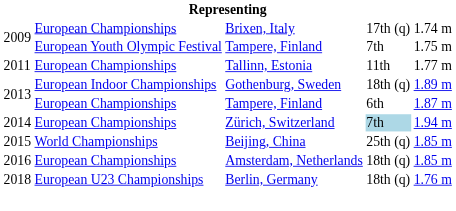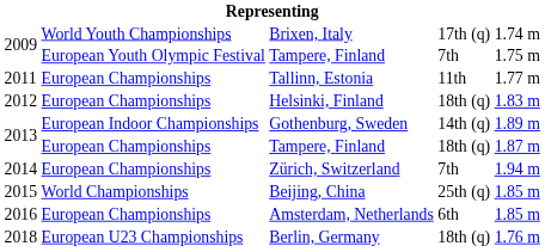Brixen, Italy | column 2: European Championships -> World Youth Championships
+ row: 2012 | European Championships | Helsinki, Finland | 18th (q) | 1.83 m
Gothenburg, Sweden | column 4: 18th (q) -> 14th (q)
2013 / Tampere, Finland | column 4: 6th -> 18th (q)
Zürich, Switzerland | column 4: lightblue background -> no background
Amsterdam, Netherlands | column 4: 18th (q) -> 6th
